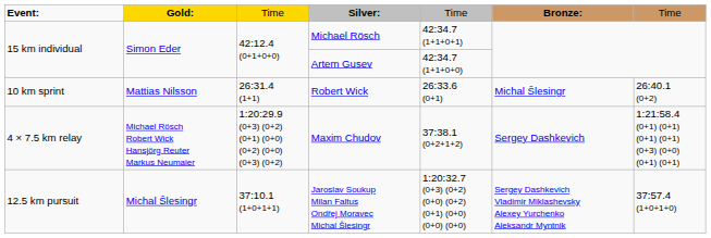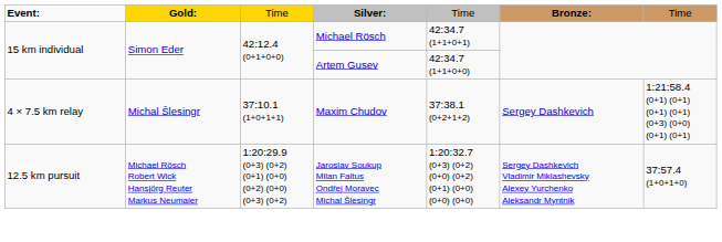- row: 10 km sprint | Mattias Nilsson | 26:31.4 (1+1) | Robert Wick | 26:33.6 (0+1) | Michal Šlesingr | 26:40.1 (0+2)
Maxim Chudov | column 2: Michael Rösch Robert Wick Hansjörg Reuter Markus Neumaier -> Michal Šlesingr
Maxim Chudov | column 3: 1:20:29.9 (0+3) (0+2) (0+1) (0+0) (0+2) (0+0) (0+3) (0+2) -> 37:10.1 (1+0+1+1)
Jaroslav Soukup Milan Faltus Ondřej Moravec Michal Šlesingr | column 2: Michal Šlesingr -> Michael Rösch Robert Wick Hansjörg Reuter Markus Neumaier
Jaroslav Soukup Milan Faltus Ondřej Moravec Michal Šlesingr | column 3: 37:10.1 (1+0+1+1) -> 1:20:29.9 (0+3) (0+2) (0+1) (0+0) (0+2) (0+0) (0+3) (0+2)
